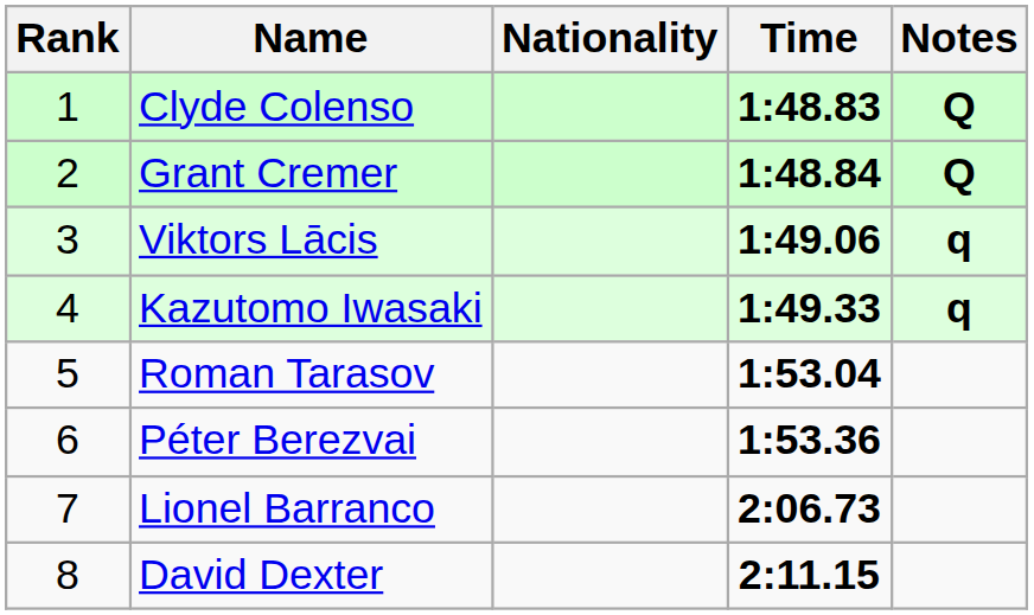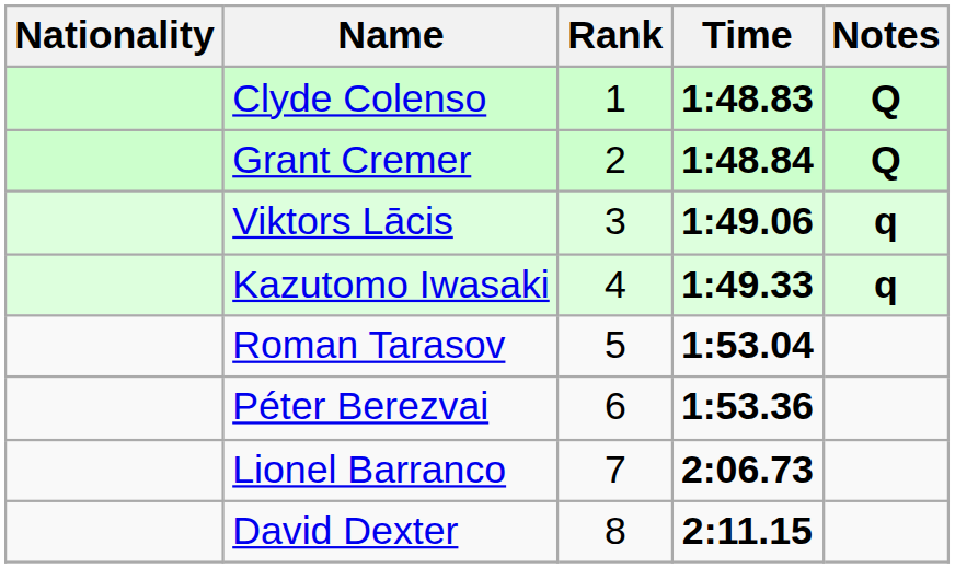columns swapped: Rank <-> Nationality
